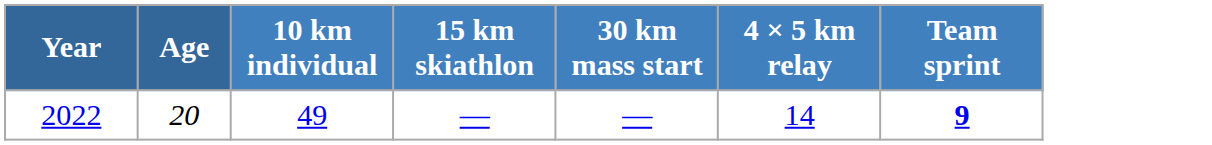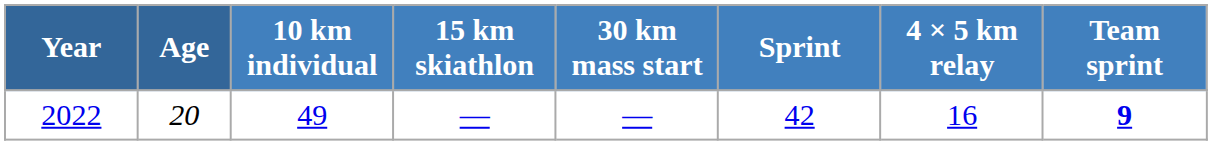+ column: Sprint | 42
2022 | 4 × 5 km relay: 14 -> 16
